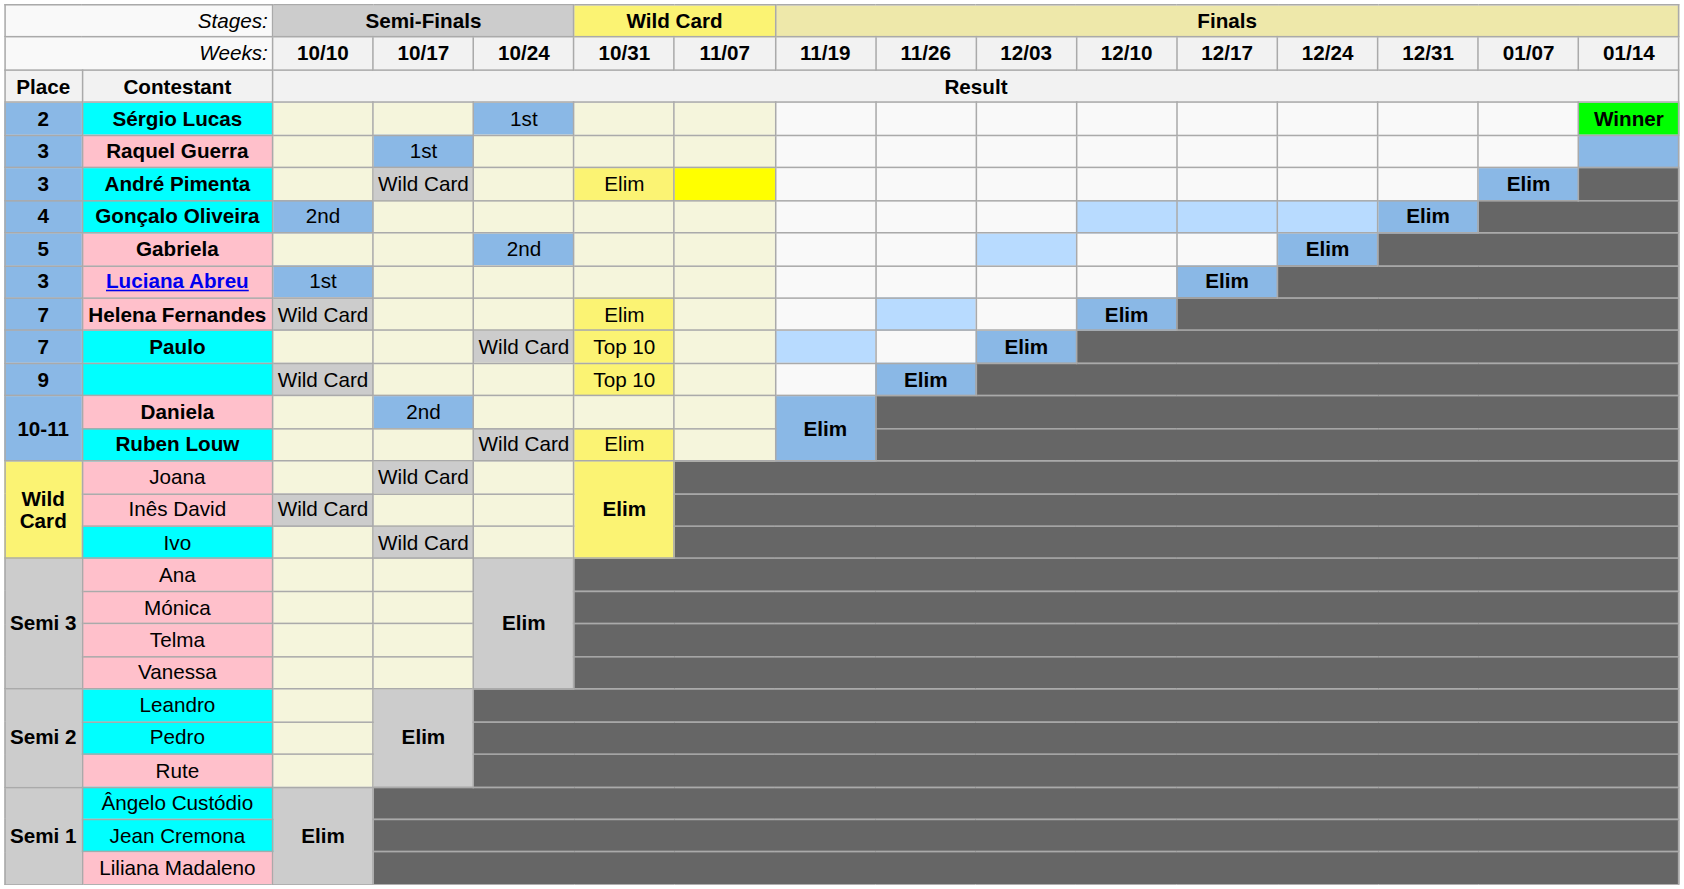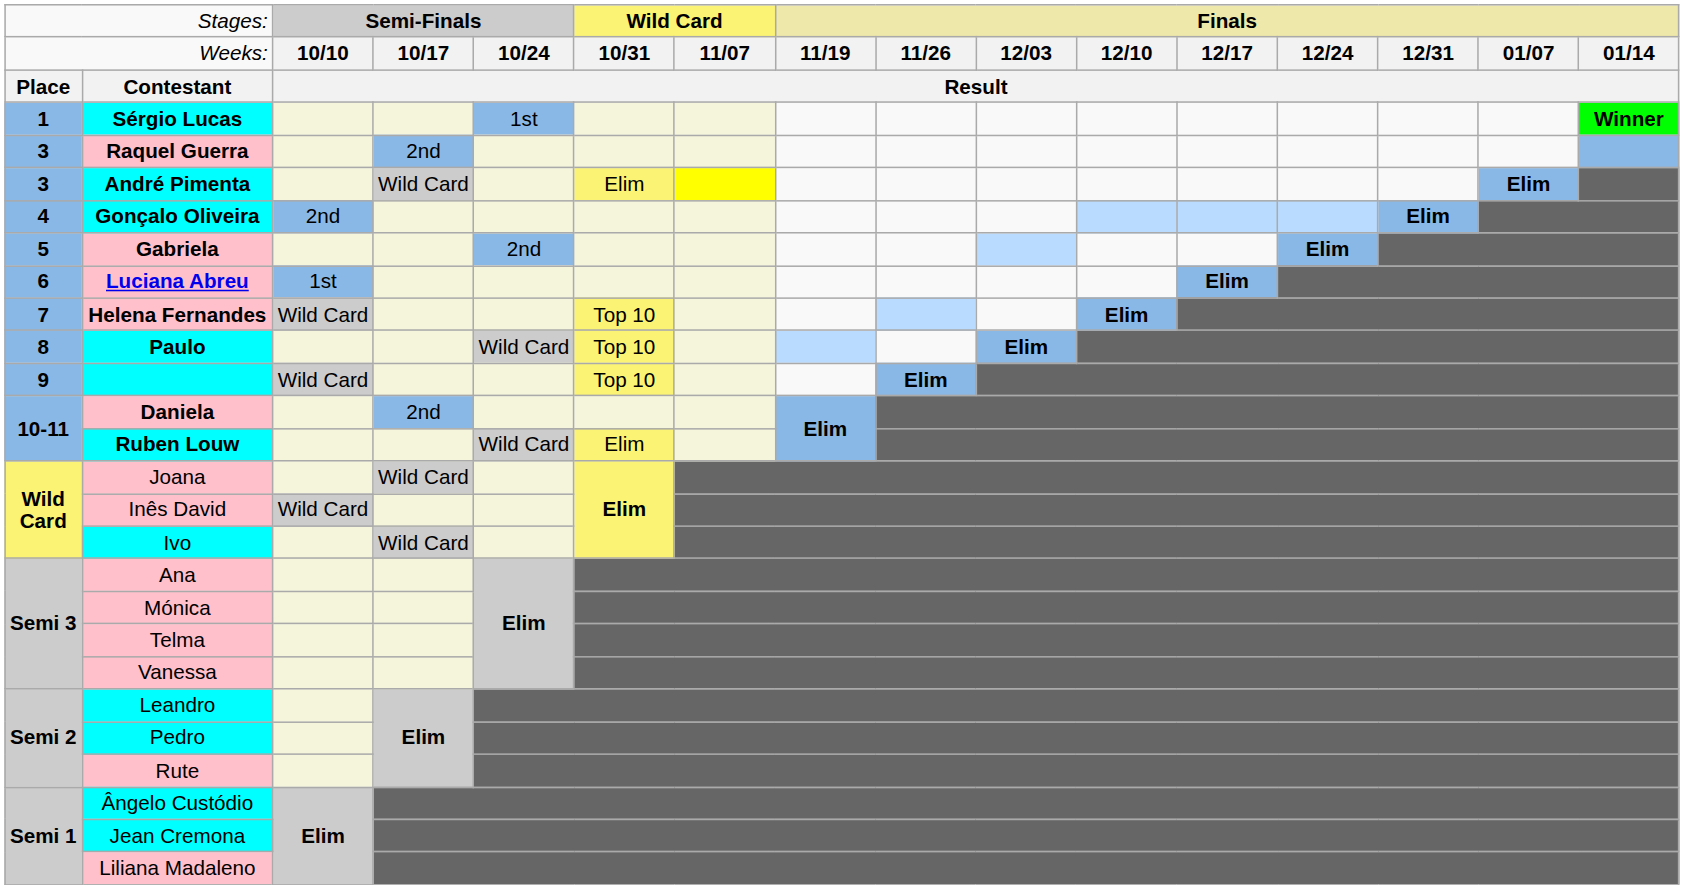Sérgio Lucas | column 1: 2 -> 1
Raquel Guerra | column 4: 1st -> 2nd
Luciana Abreu | column 1: 3 -> 6
Helena Fernandes | column 6: Elim -> Top 10
Paulo | column 1: 7 -> 8
